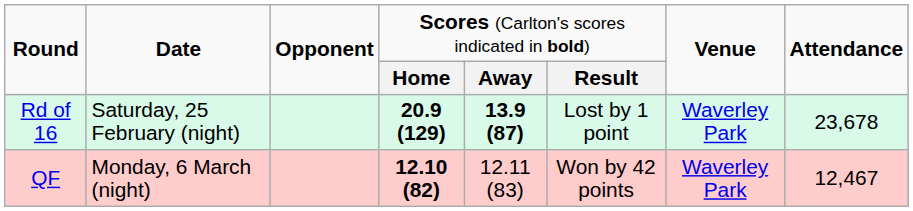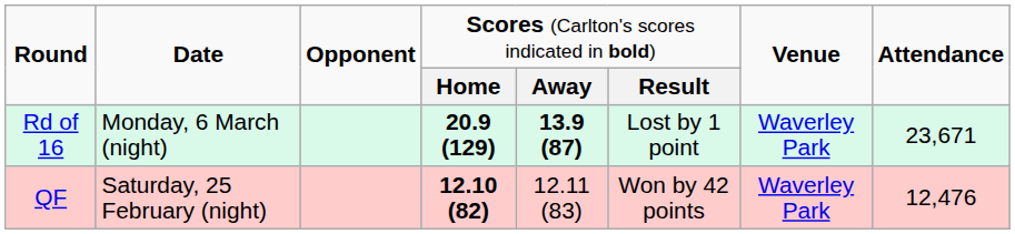Rd of 16 | column 2: Saturday, 25 February (night) -> Monday, 6 March (night)
Rd of 16 | column 8: 23,678 -> 23,671
QF | column 2: Monday, 6 March (night) -> Saturday, 25 February (night)
QF | column 8: 12,467 -> 12,476
